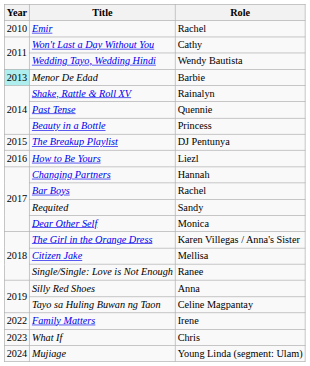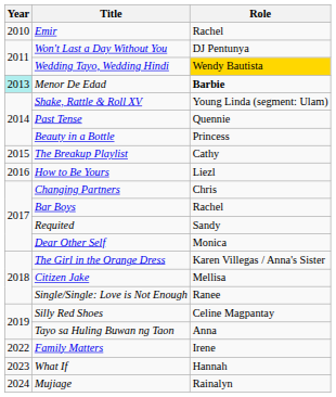Won't Last a Day Without You | Role: Cathy -> DJ Pentunya
Wedding Tayo, Wedding Hindi | Role: no background -> gold background
Menor De Edad | Role: normal -> bold
Shake, Rattle & Roll XV | Role: Rainalyn -> Young Linda (segment: Ulam)
The Breakup Playlist | Role: DJ Pentunya -> Cathy
Changing Partners | Role: Hannah -> Chris
Silly Red Shoes | Role: Anna -> Celine Magpantay
Tayo sa Huling Buwan ng Taon | Role: Celine Magpantay -> Anna
What If | Role: Chris -> Hannah
Mujiage | Role: Young Linda (segment: Ulam) -> Rainalyn
